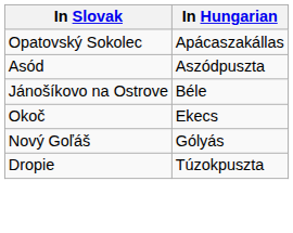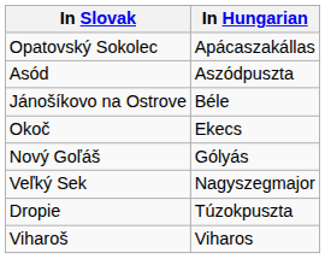+ row: Veľký Sek | Nagyszegmajor
+ row: Viharoš | Viharos
